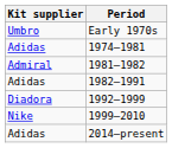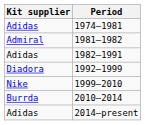- row: Umbro | Early 1970s
+ row: Burrda | 2010–2014
